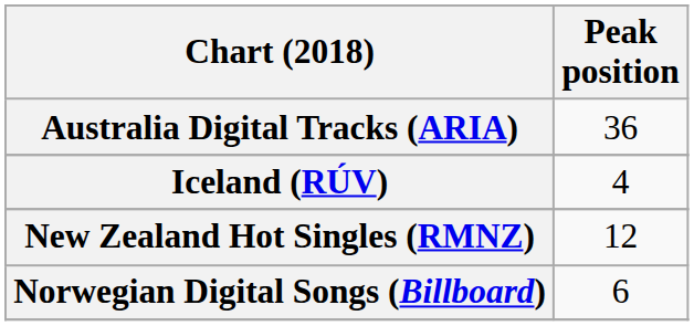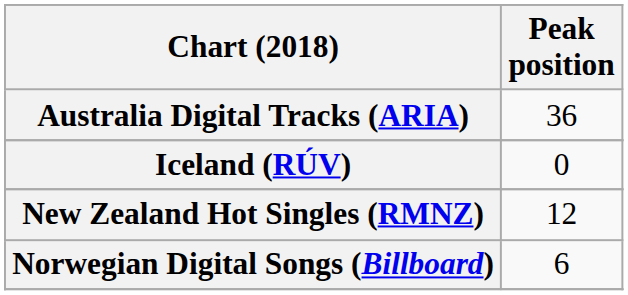Iceland (RÚV) | Peak position: 4 -> 0
